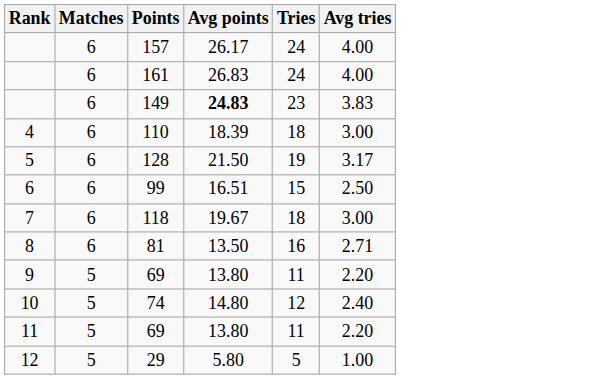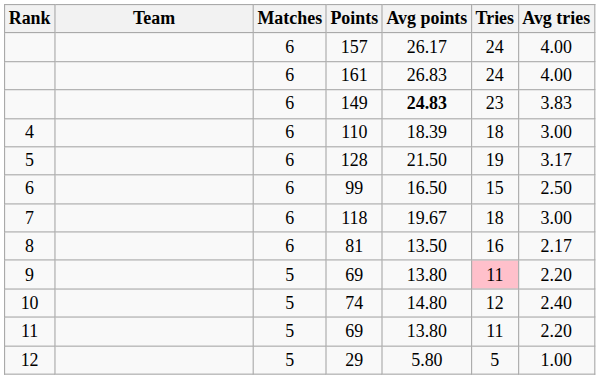+ column: Team
99 | Avg points: 16.51 -> 16.50
81 | Avg tries: 2.71 -> 2.17
9 / 69 | Tries: no background -> pink background
